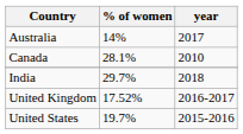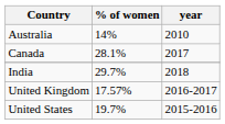Australia | year: 2017 -> 2010
Canada | year: 2010 -> 2017
United Kingdom | % of women: 17.52% -> 17.57%
